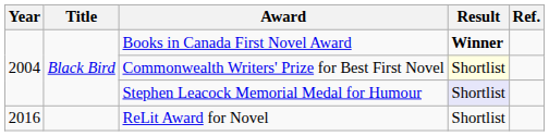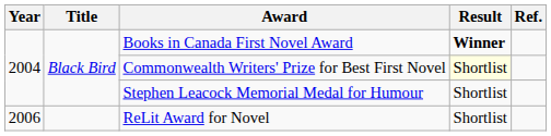Stephen Leacock Memorial Medal for Humour | Result: lavender background -> no background
ReLit Award for Novel | Year: 2016 -> 2006
